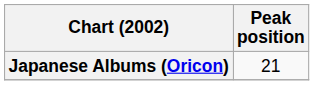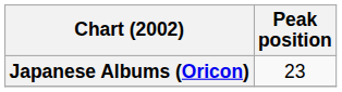Japanese Albums (Oricon) | Peak position: 21 -> 23
